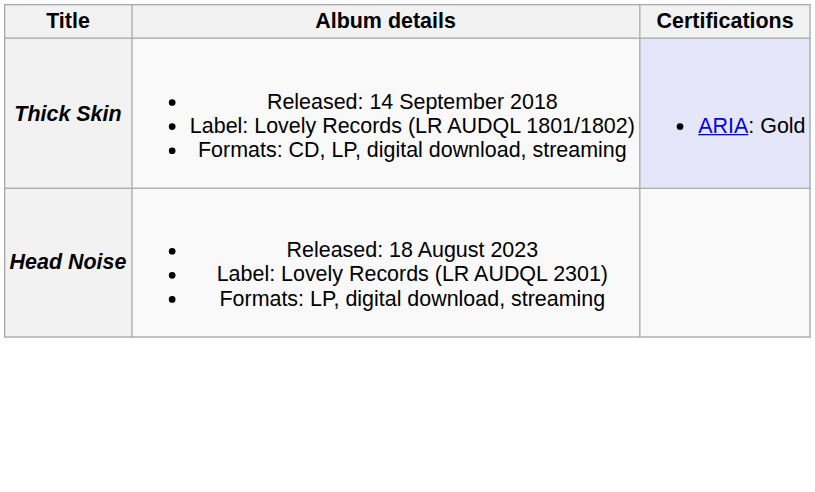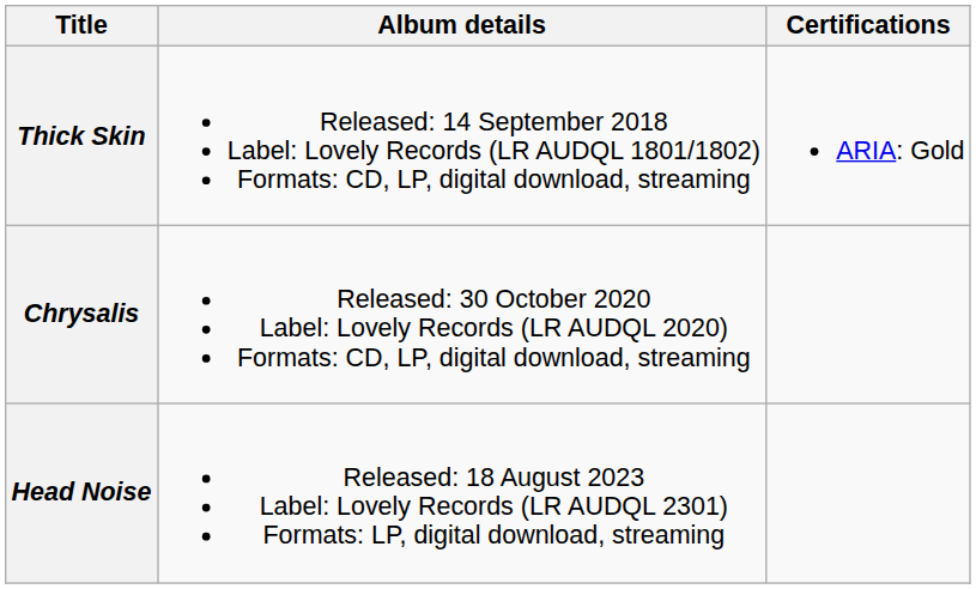Thick Skin | Certifications: lavender background -> no background
+ row: Chrysalis | Released: 30 October 2020 Label: Lovely Records (LR AUDQL 2020) Formats: CD, LP, digital download, streaming
